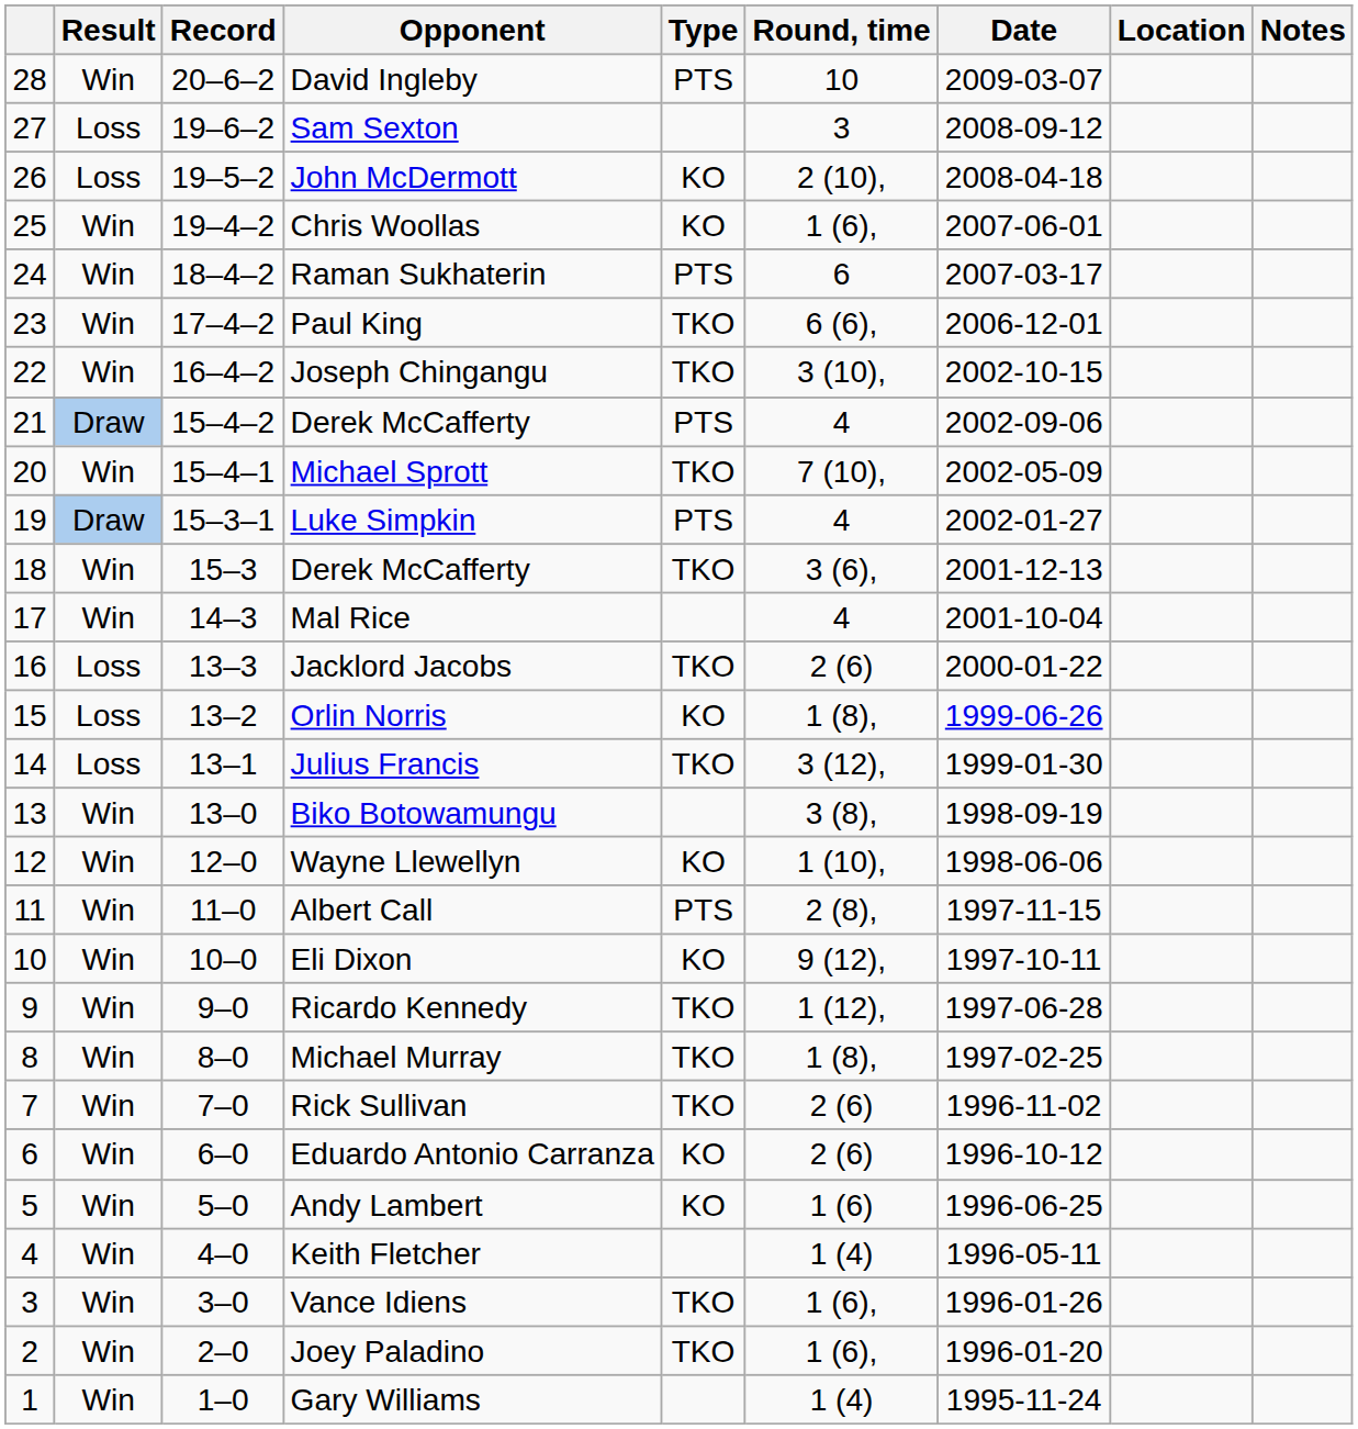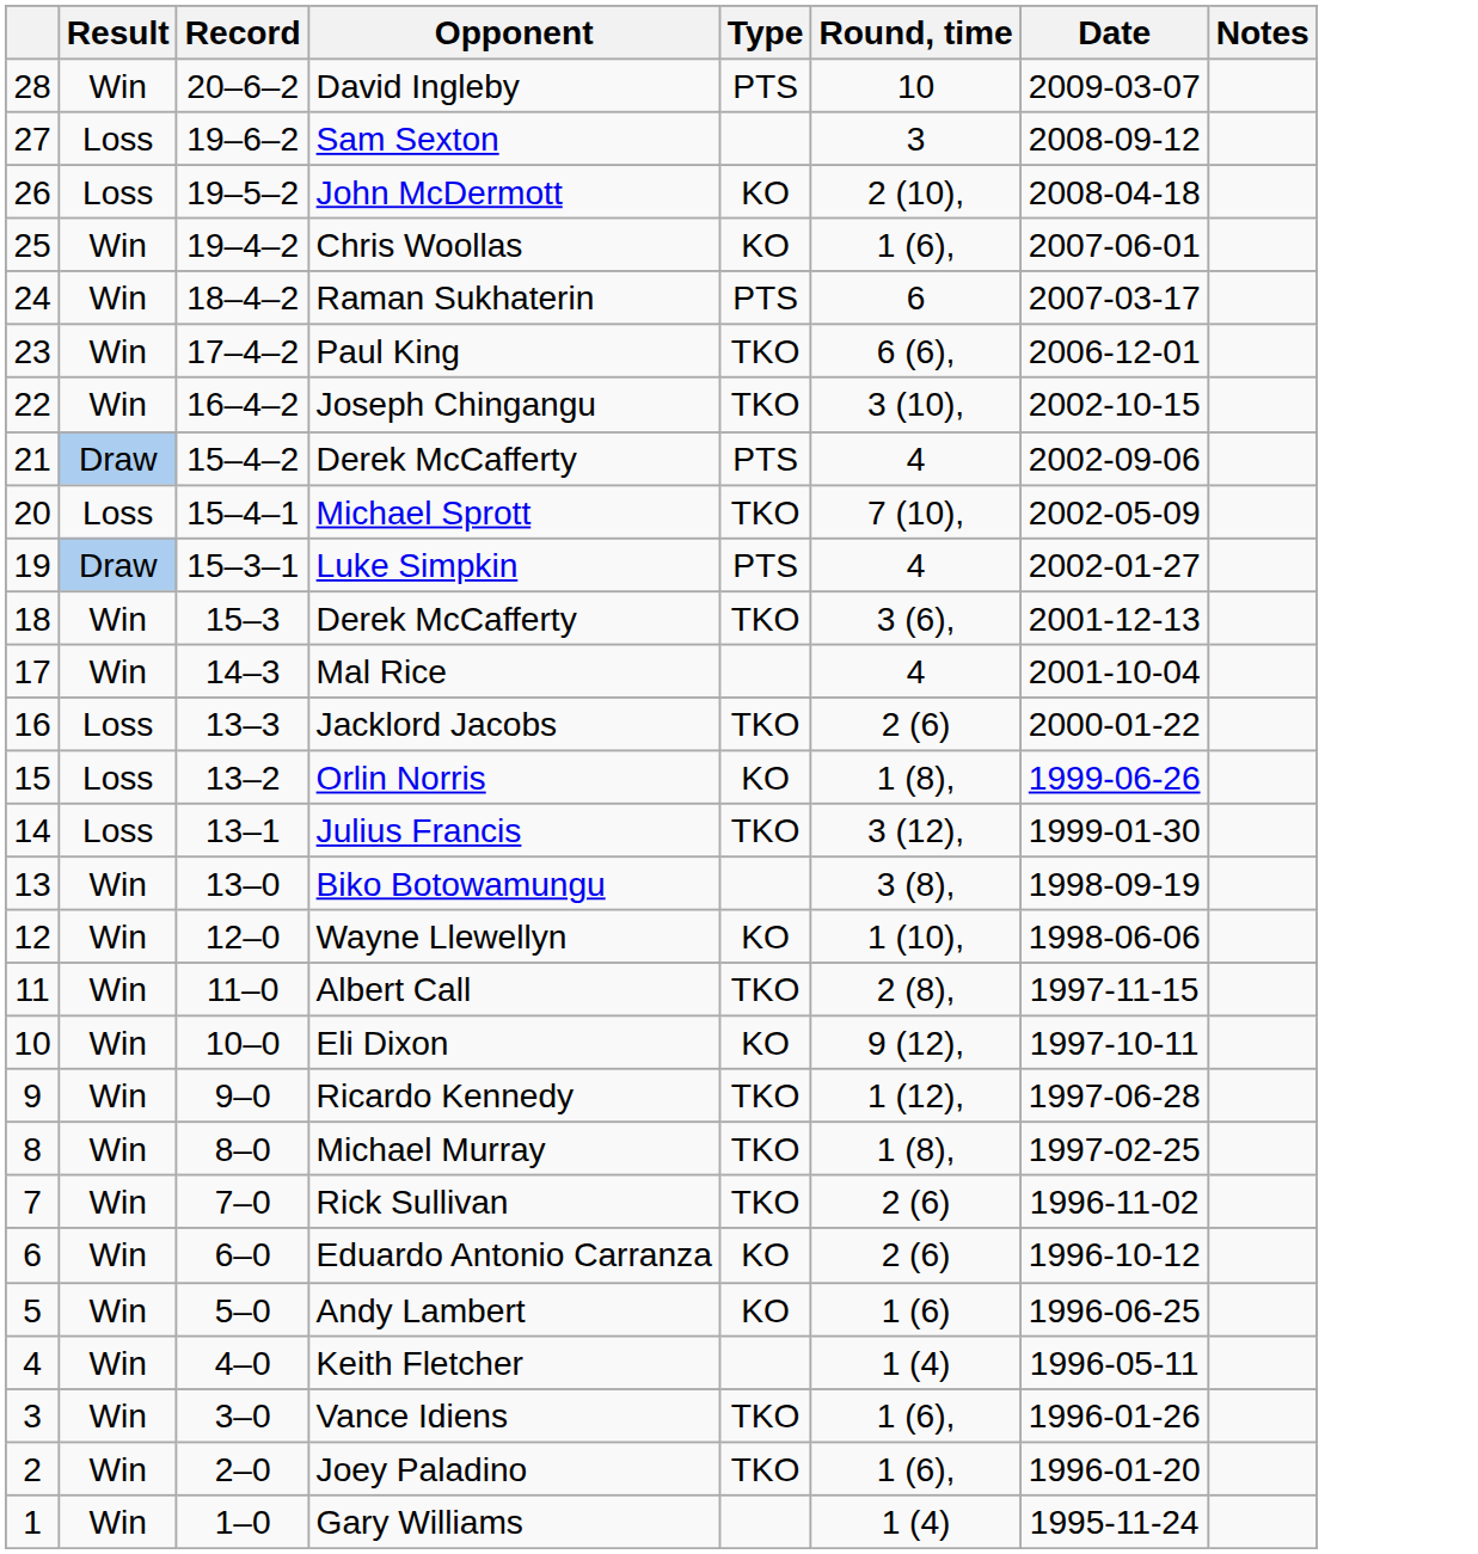- column: Location
Michael Sprott | Result: Win -> Loss
Albert Call | Type: PTS -> TKO
